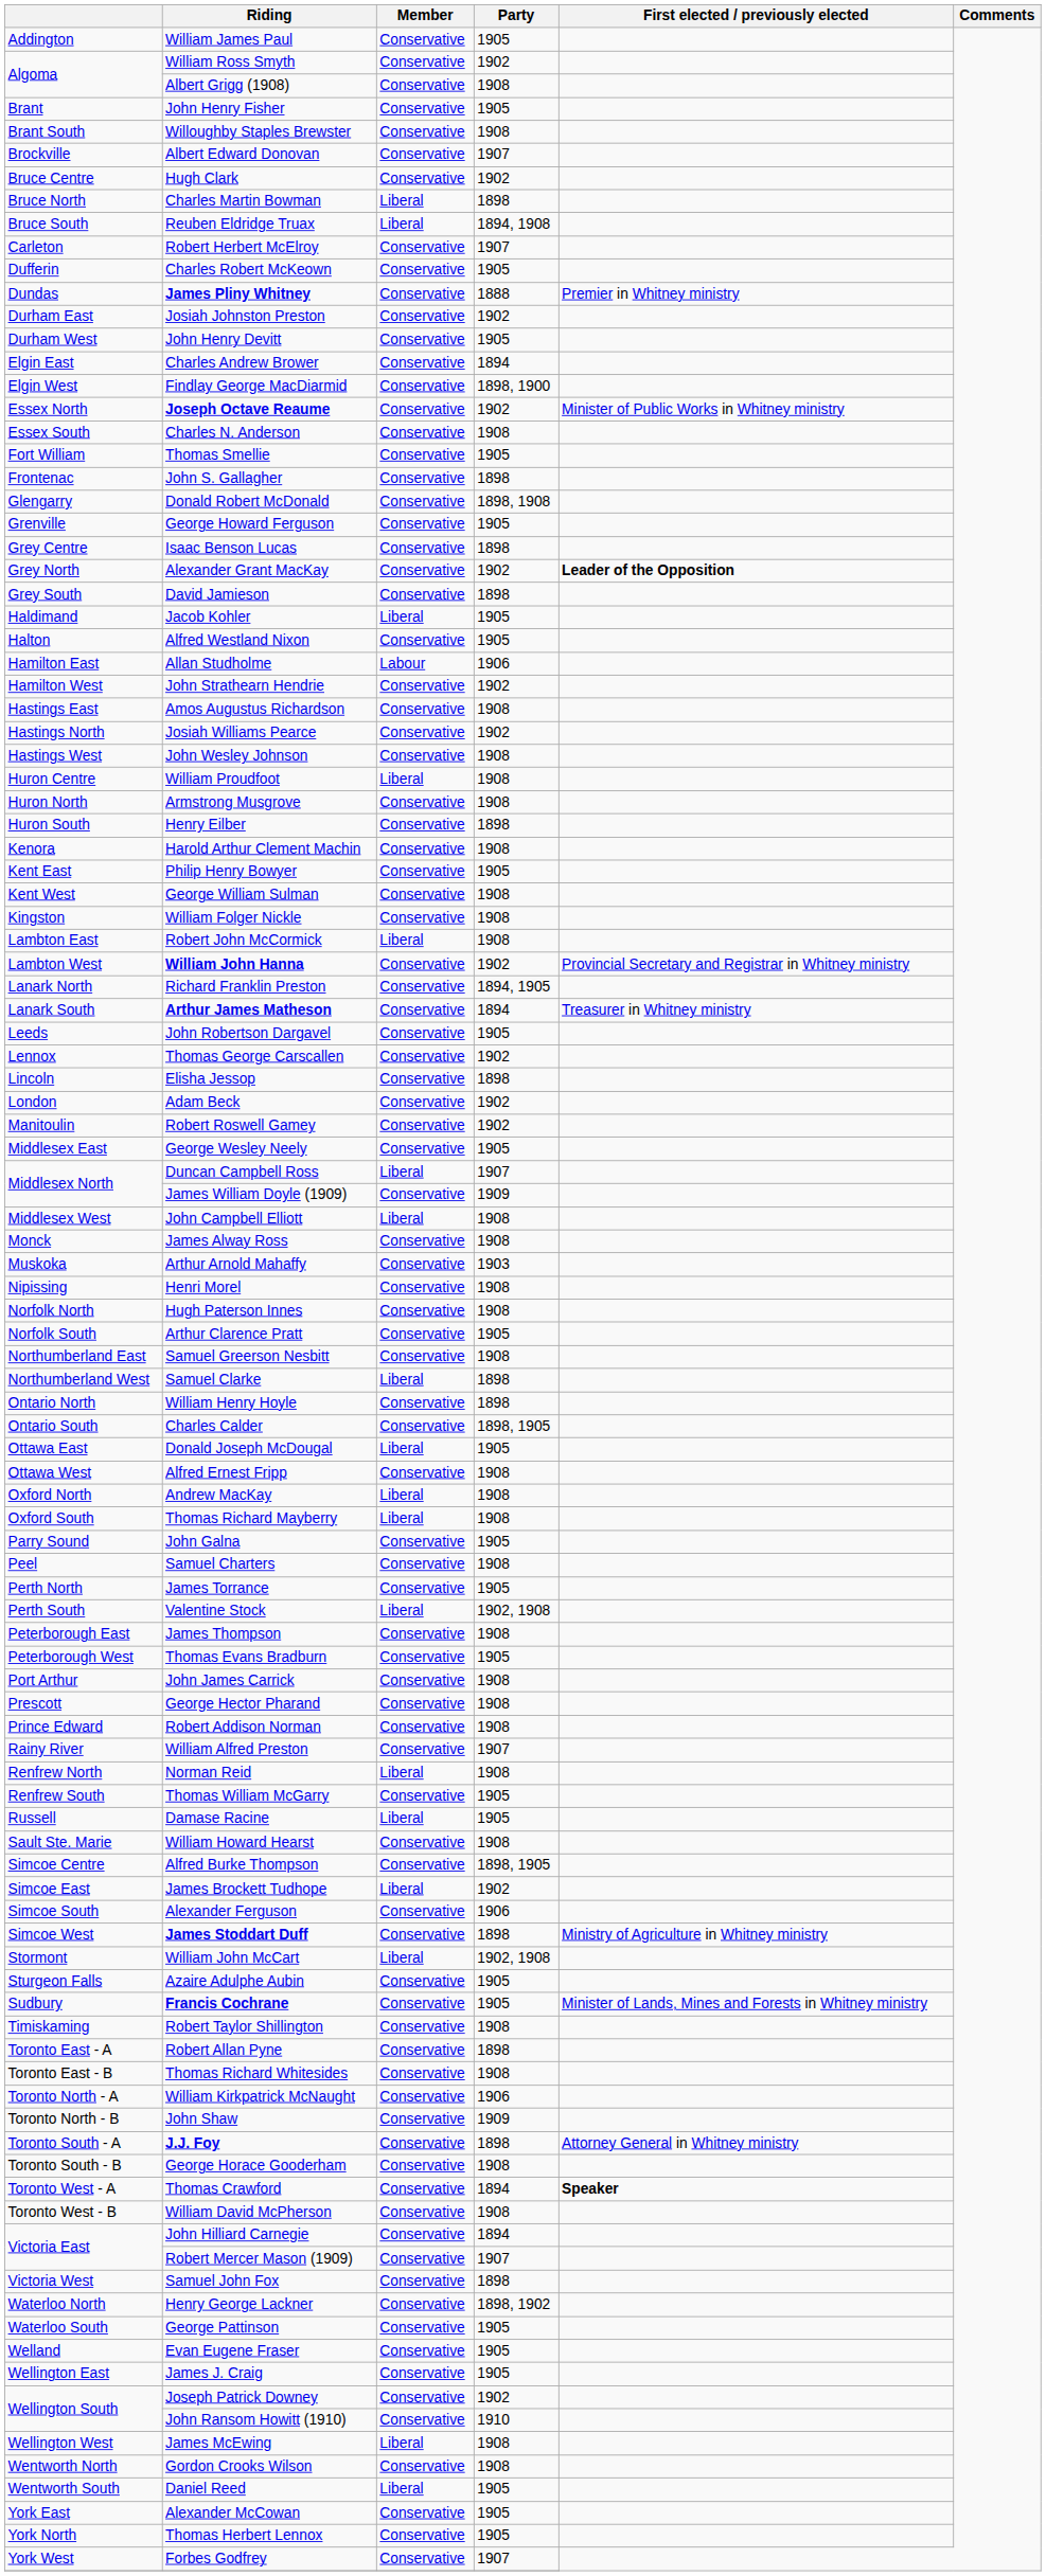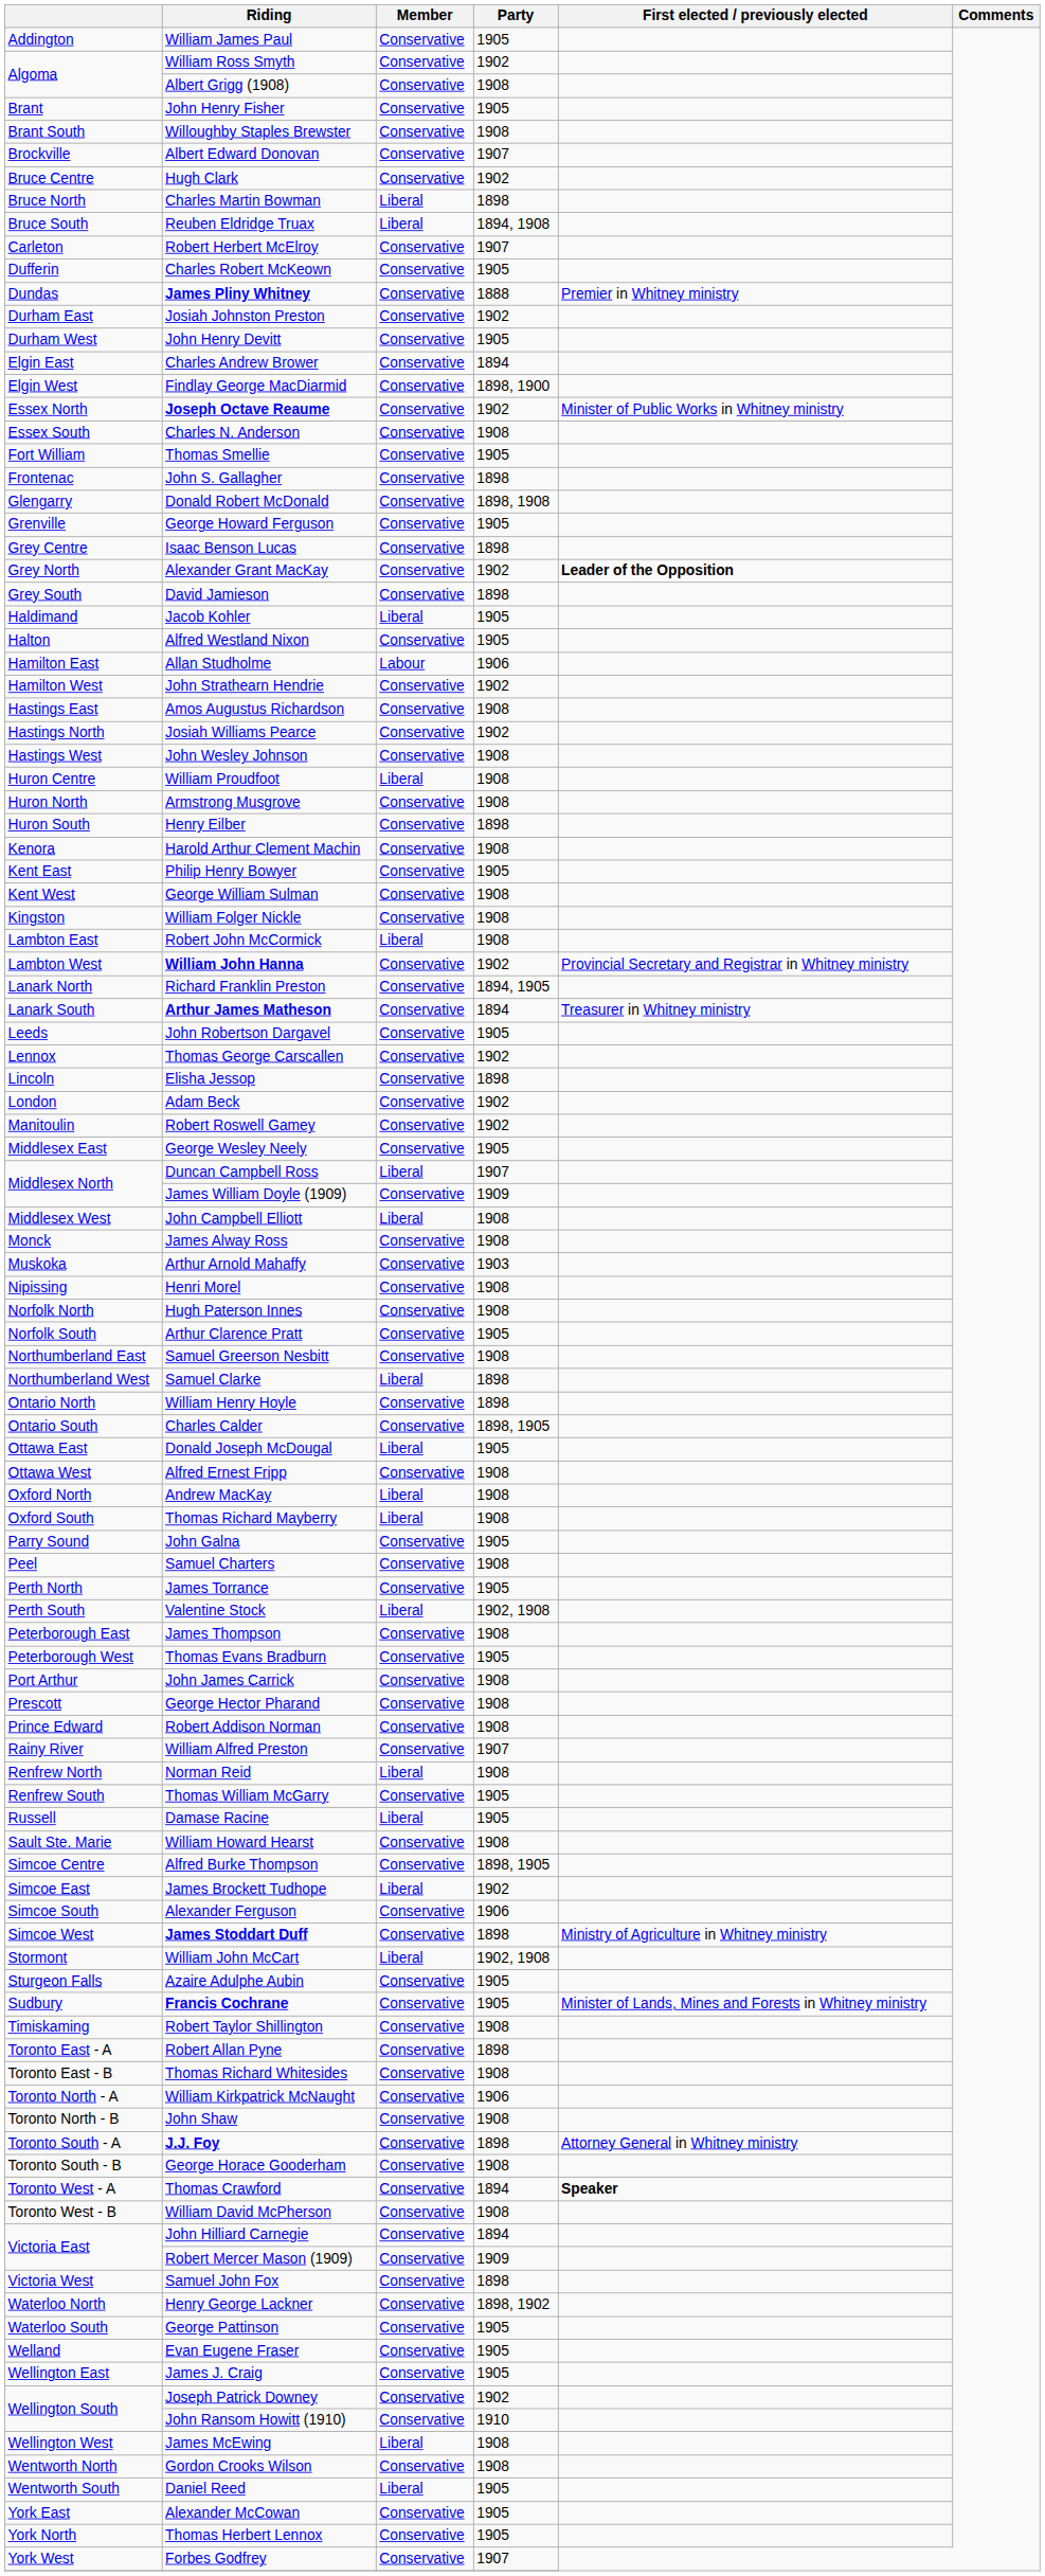John Shaw | Party: 1909 -> 1908
Robert Mercer Mason (1909) | Party: 1907 -> 1909
